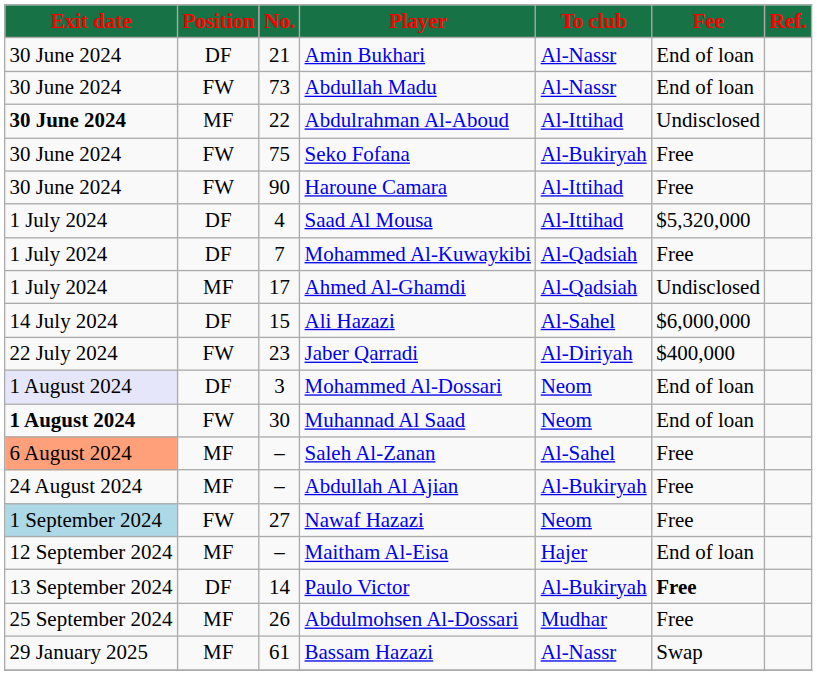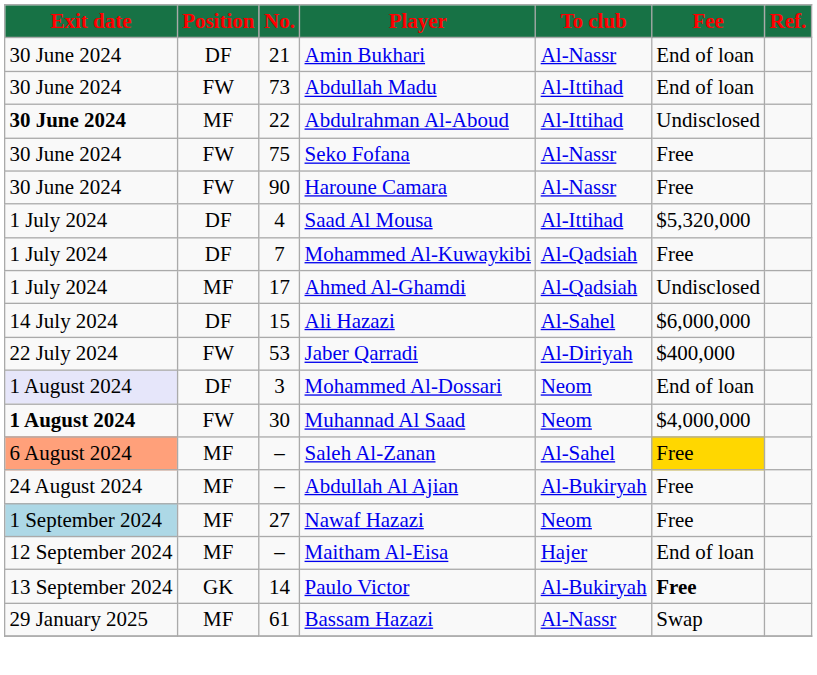Abdullah Madu | To club: Al-Nassr -> Al-Ittihad
Seko Fofana | To club: Al-Bukiryah -> Al-Nassr
Haroune Camara | To club: Al-Ittihad -> Al-Nassr
Jaber Qarradi | No.: 23 -> 53
Muhannad Al Saad | Fee: End of loan -> $4,000,000
Saleh Al-Zanan | Fee: no background -> gold background
Nawaf Hazazi | Position: FW -> MF
Paulo Victor | Position: DF -> GK
- row: 25 September 2024 | MF | 26 | Abdulmohsen Al-Dossari | Mudhar | Free
